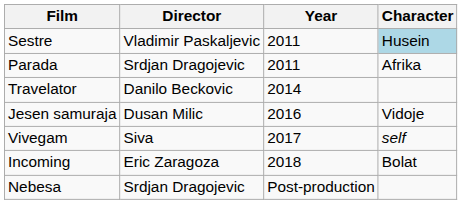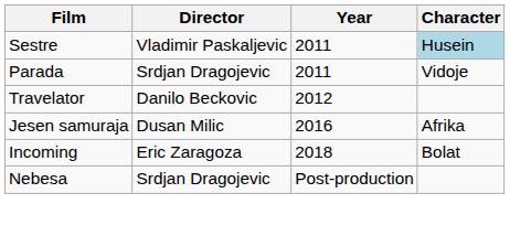Parada | Character: Afrika -> Vidoje
Travelator | Year: 2014 -> 2012
Jesen samuraja | Character: Vidoje -> Afrika
- row: Vivegam | Siva | 2017 | self
